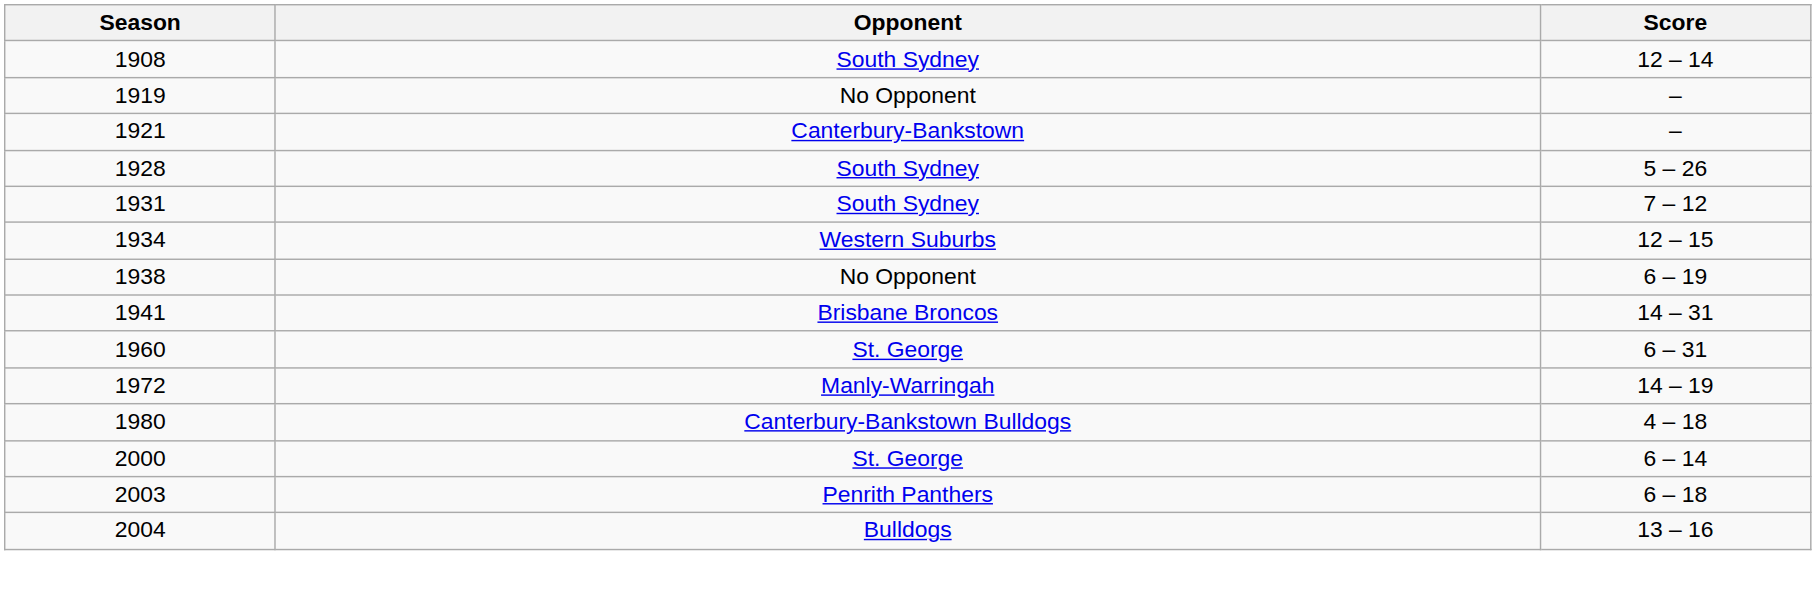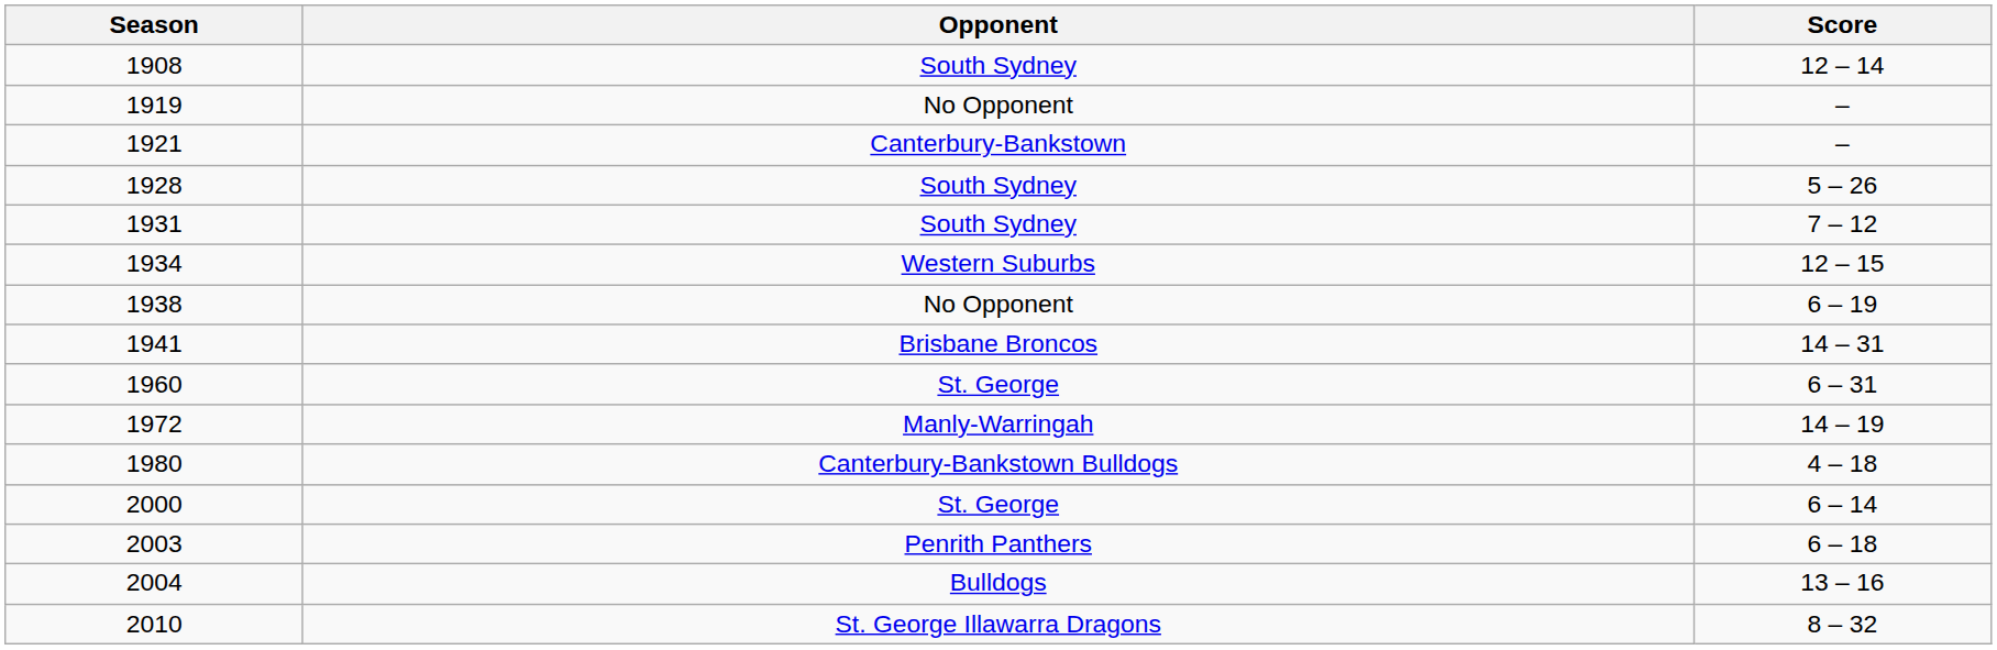+ row: 2010 | St. George Illawarra Dragons | 8 – 32
